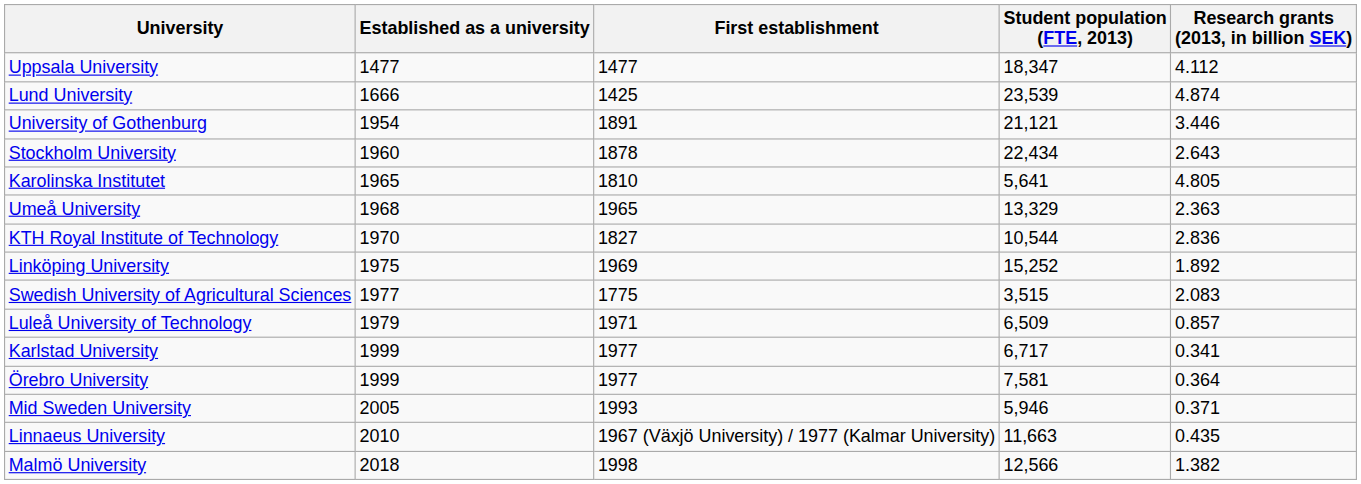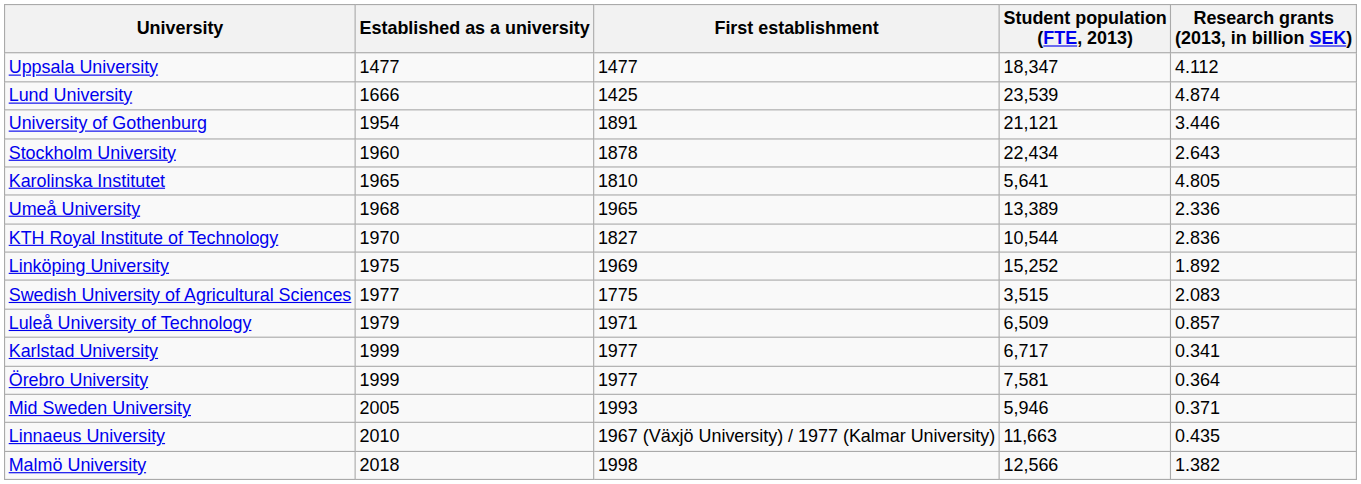Umeå University | Student population (FTE, 2013): 13,329 -> 13,389
Umeå University | Research grants (2013, in billion SEK): 2.363 -> 2.336
